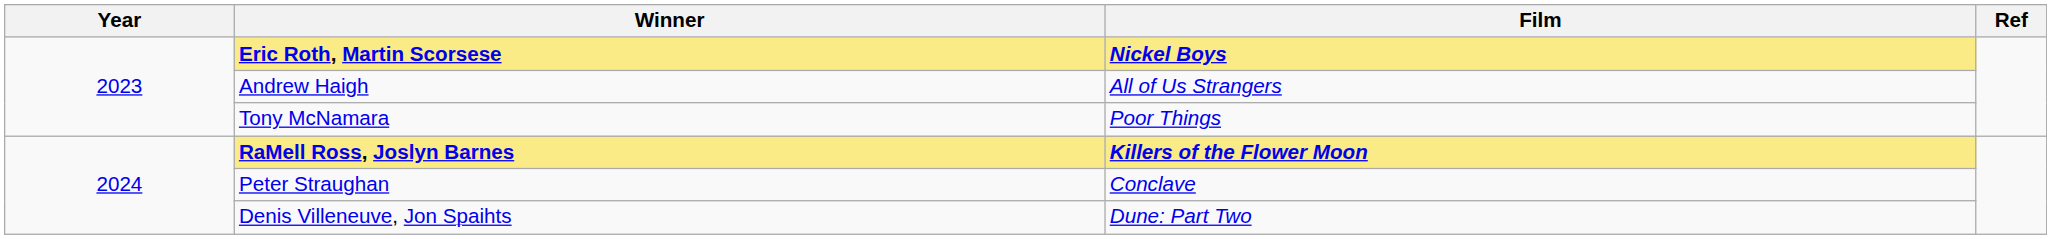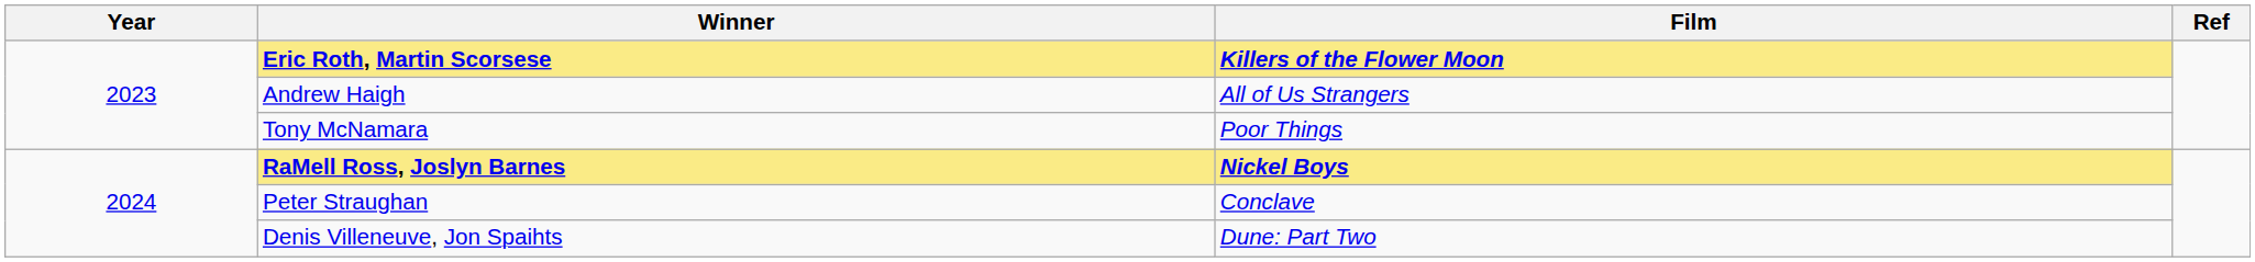Eric Roth, Martin Scorsese | Film: Nickel Boys -> Killers of the Flower Moon
RaMell Ross, Joslyn Barnes | Film: Killers of the Flower Moon -> Nickel Boys
